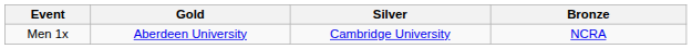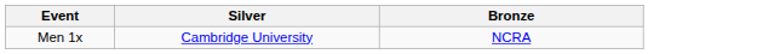- column: Gold | Aberdeen University
